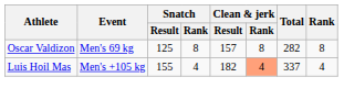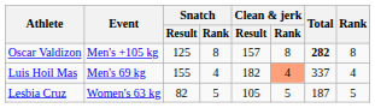Oscar Valdizon | Event: Men's 69 kg -> Men's +105 kg
Oscar Valdizon | Total: normal -> bold
Luis Hoil Mas | Event: Men's +105 kg -> Men's 69 kg
+ row: Lesbia Cruz | Women's 63 kg | 82 | 5 | 105 | 5 | 187 | 5
